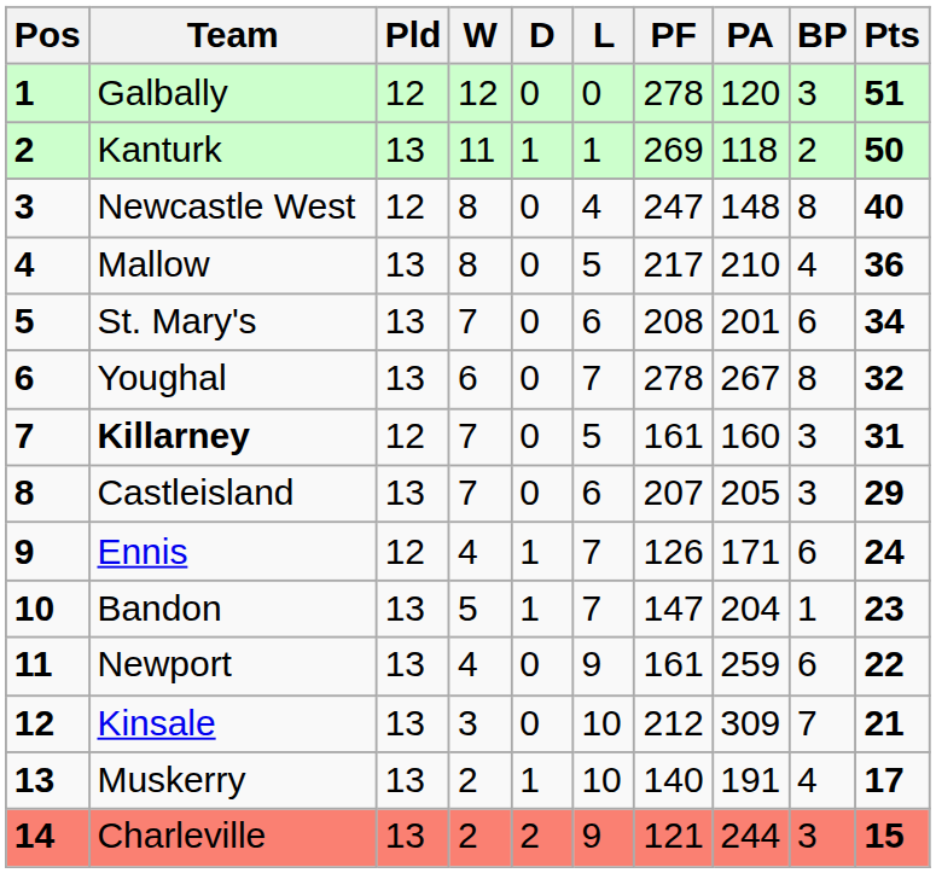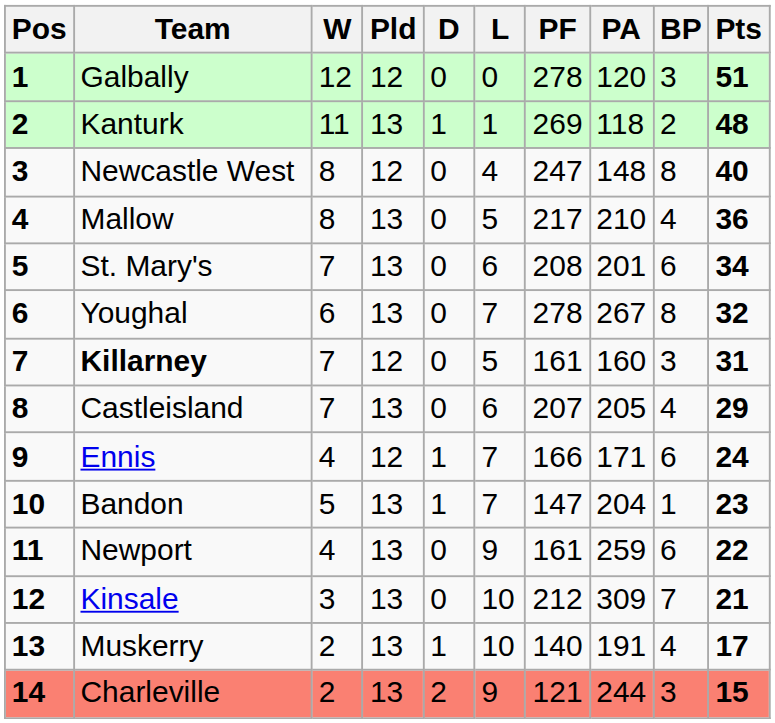columns swapped: Pld <-> W
Kanturk | Pts: 50 -> 48
Castleisland | BP: 3 -> 4
Ennis | PF: 126 -> 166
